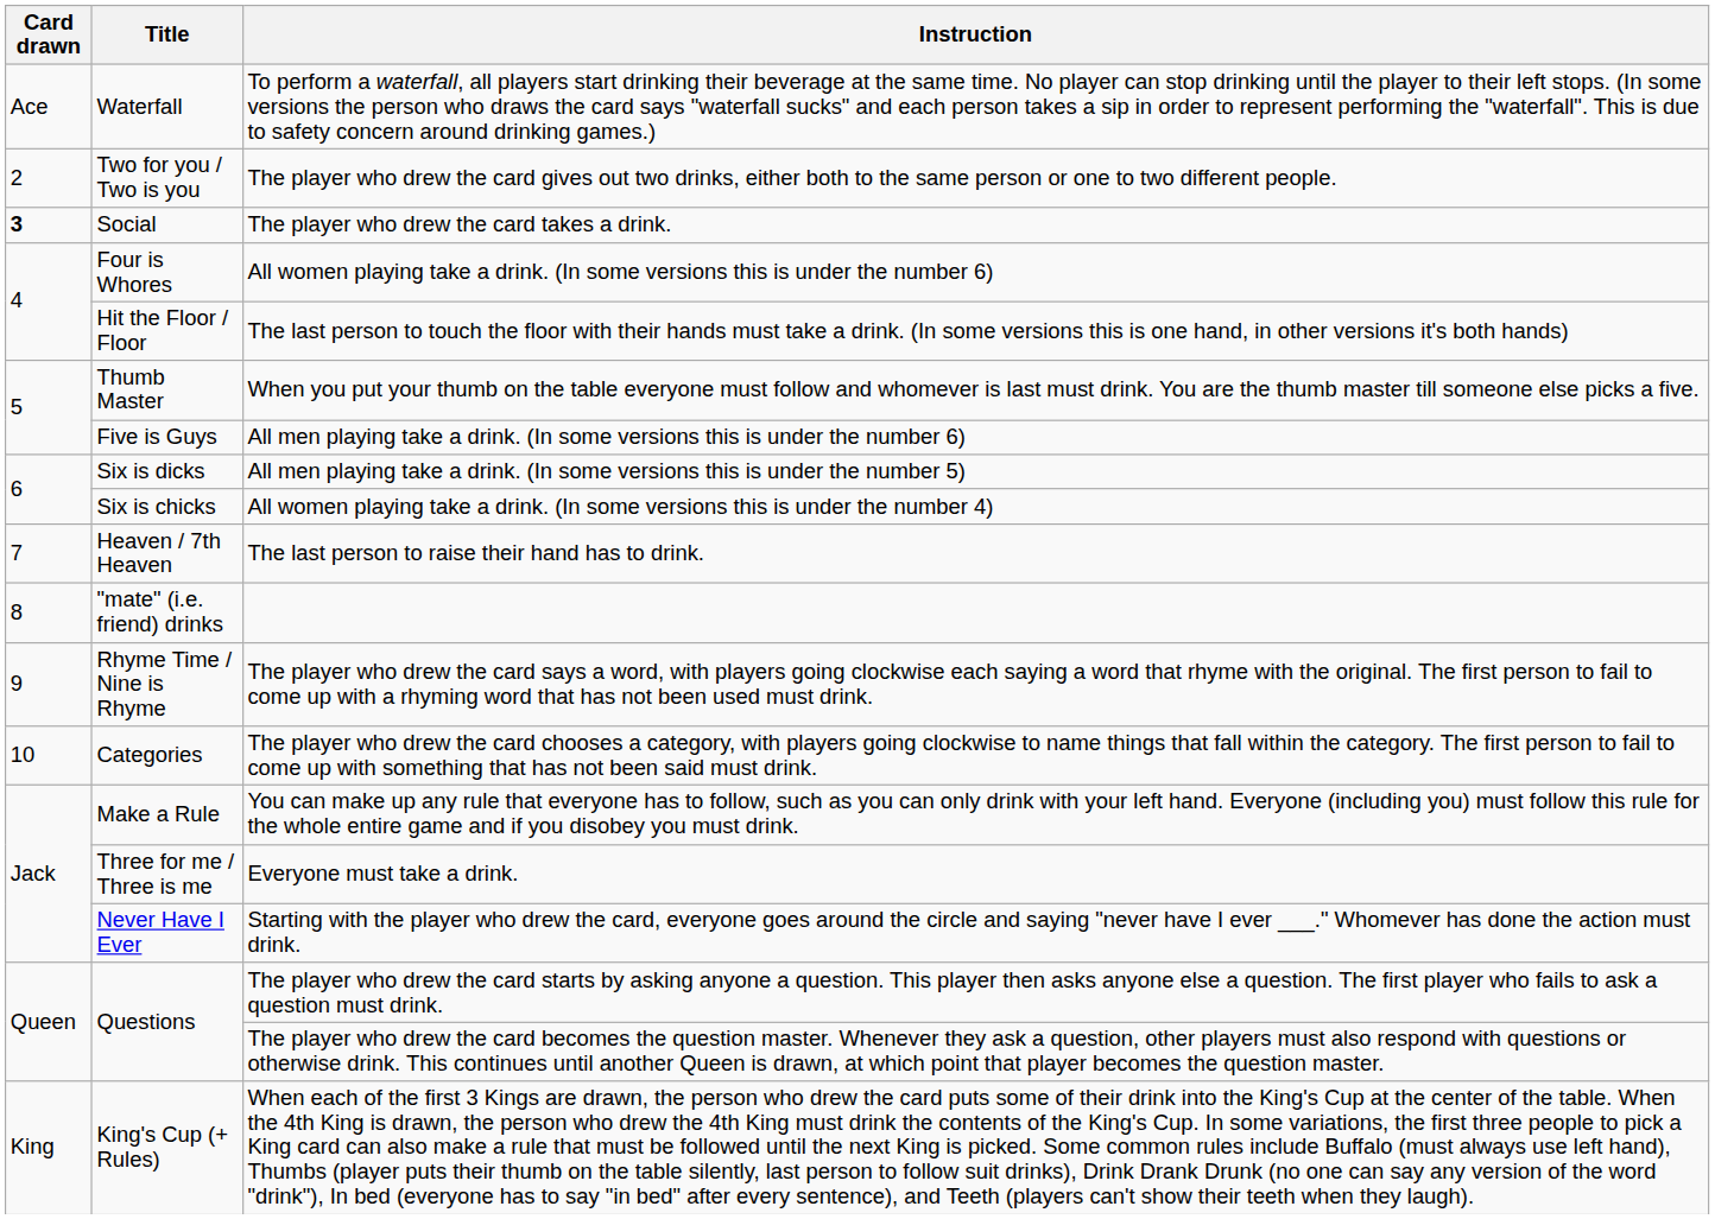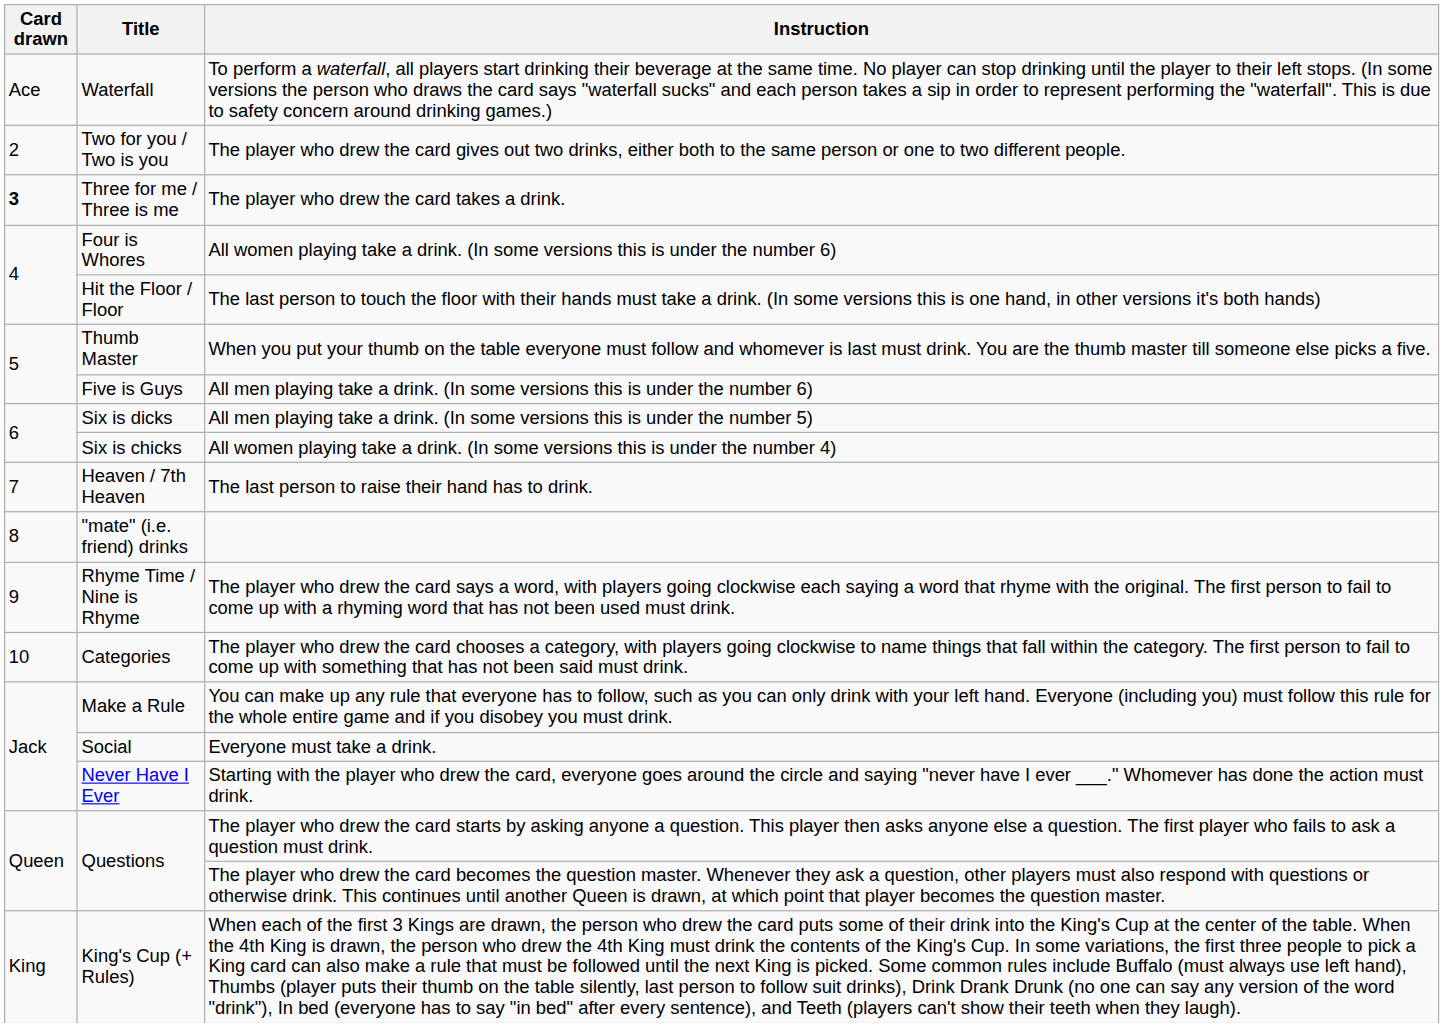The player who drew the card takes a drink. | Title: Social -> Three for me / Three is me
Everyone must take a drink. | Title: Three for me / Three is me -> Social
